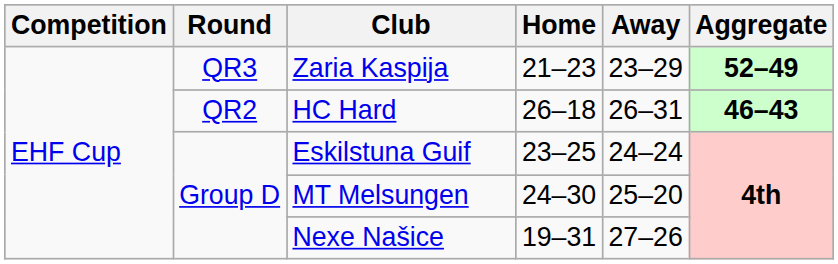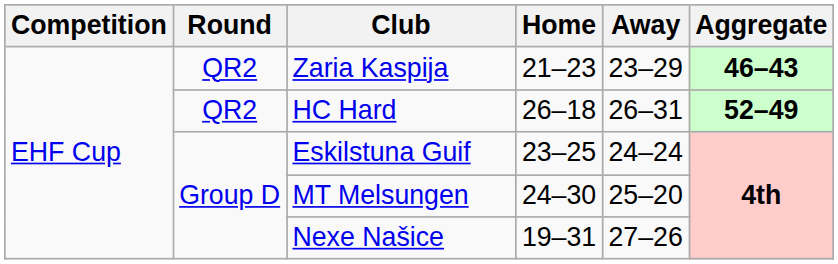Zaria Kaspija | Round: QR3 -> QR2
Zaria Kaspija | Aggregate: 52–49 -> 46–43
HC Hard | Aggregate: 46–43 -> 52–49
